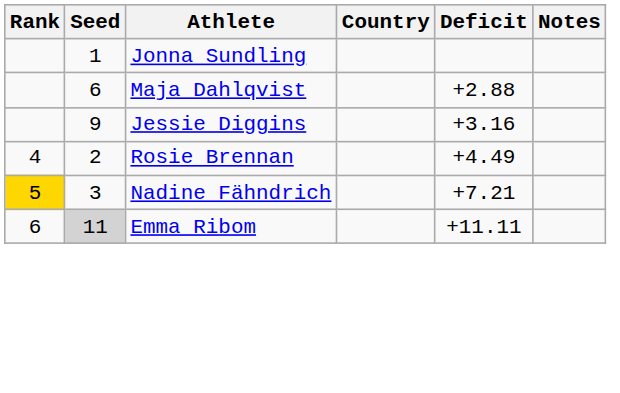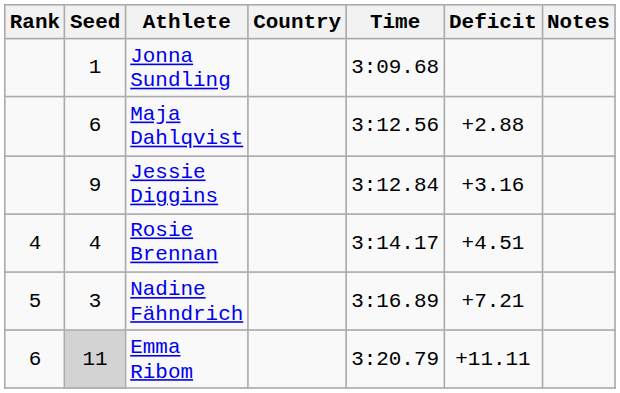+ column: Time | 3:09.68 | 3:12.56 | 3:12.84 | 3:14.17 | 3:16.89 | 3:20.79
Rosie Brennan | Seed: 2 -> 4
Rosie Brennan | Deficit: +4.49 -> +4.51
Nadine Fähndrich | Rank: gold background -> no background
